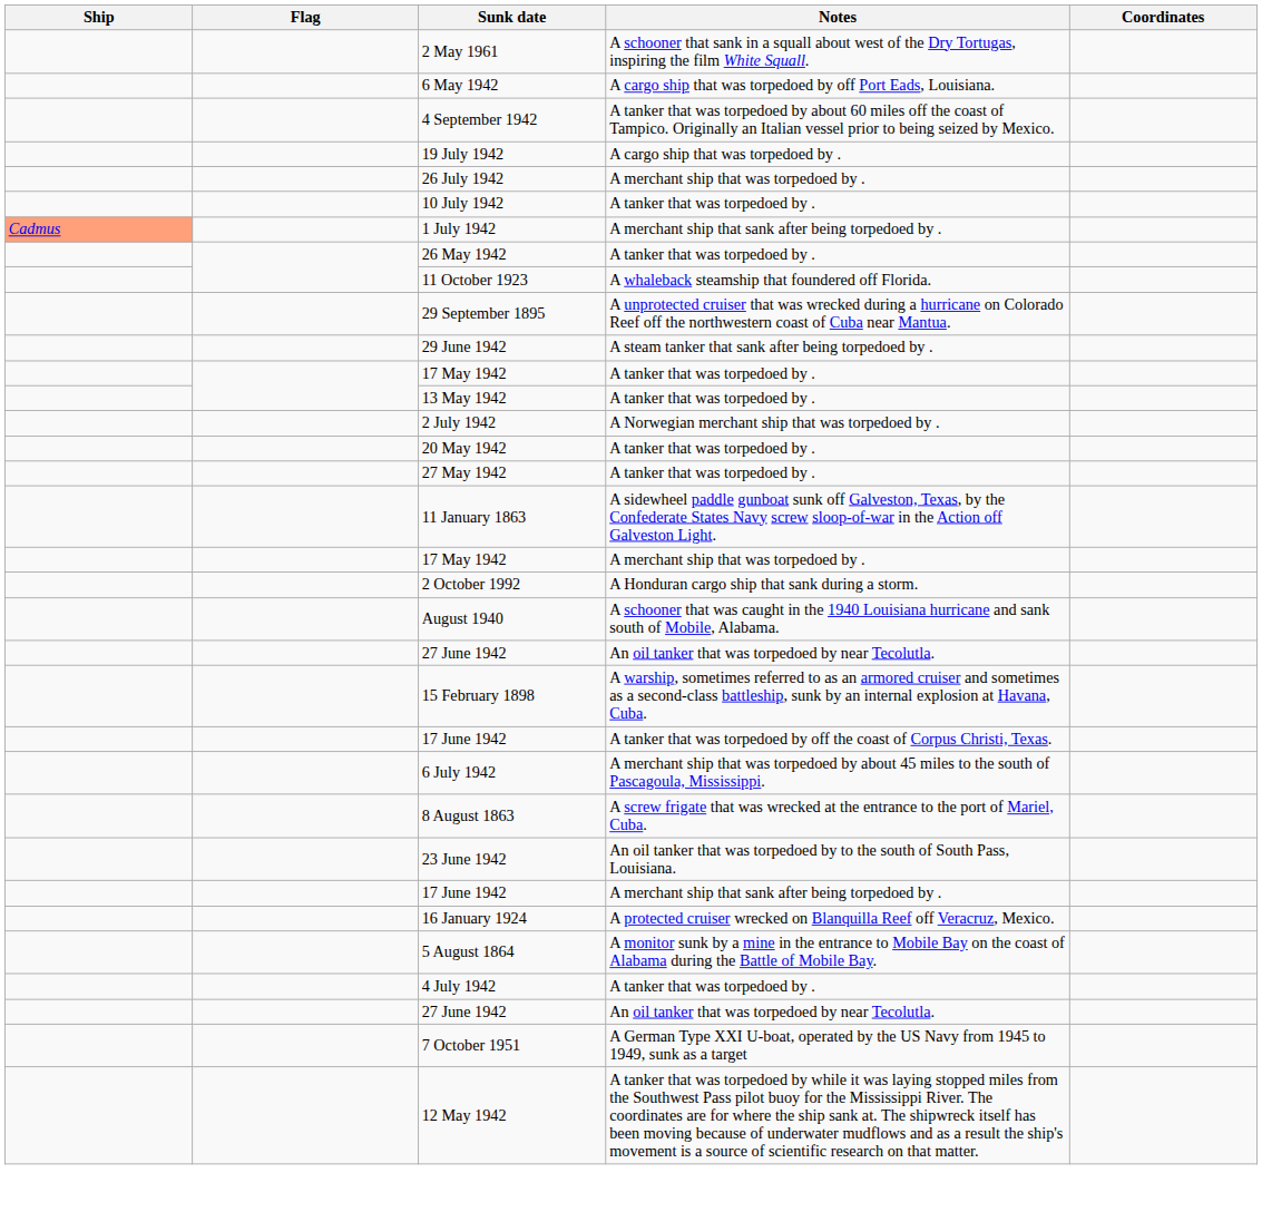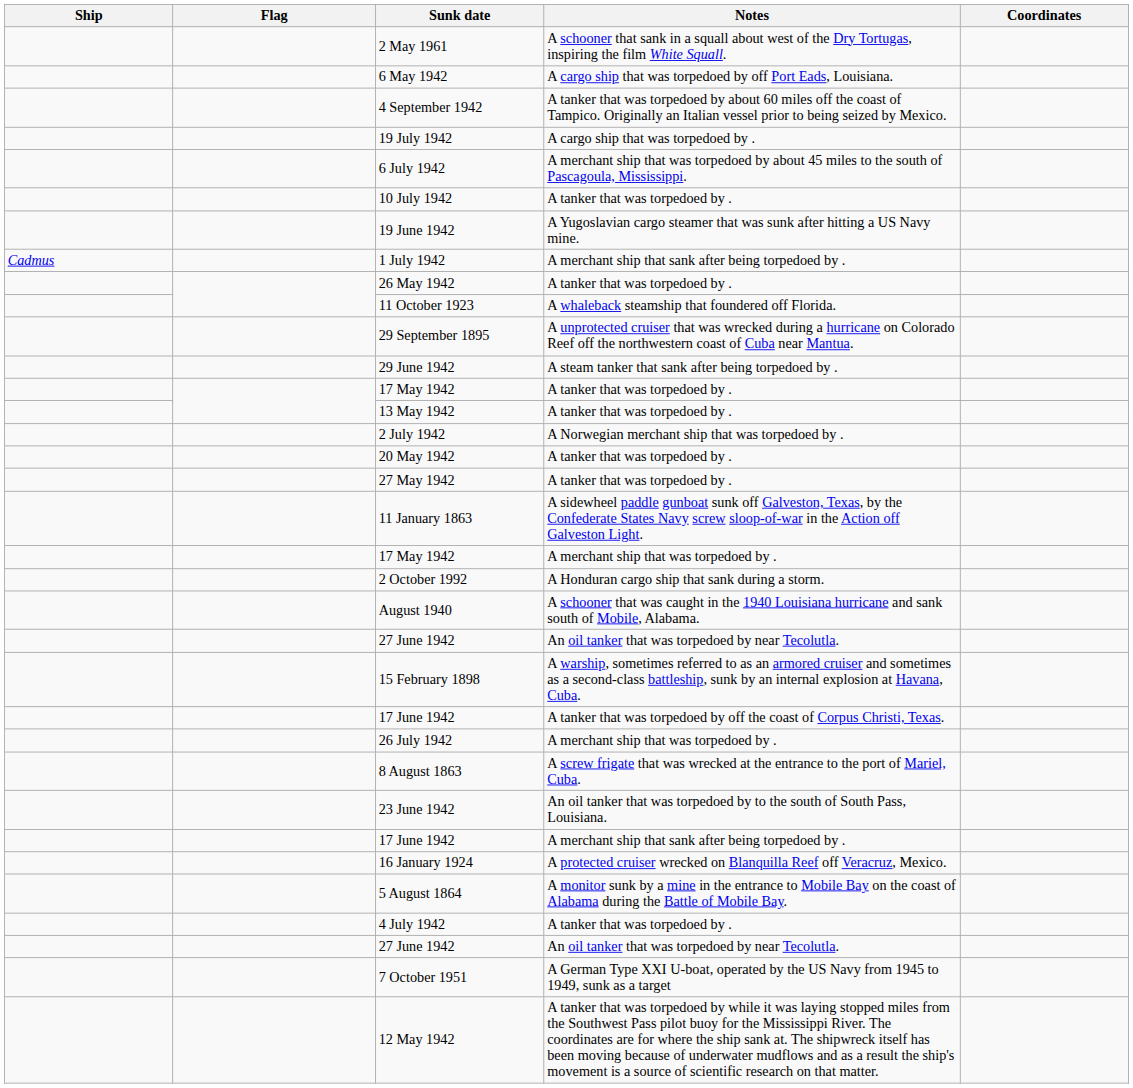rows swapped: 6 July 1942 <-> 26 July 1942
+ row: 19 June 1942 | A Yugoslavian cargo steamer that was sunk after hitting a US Navy mine.
1 July 1942 | Ship: lightsalmon background -> no background
